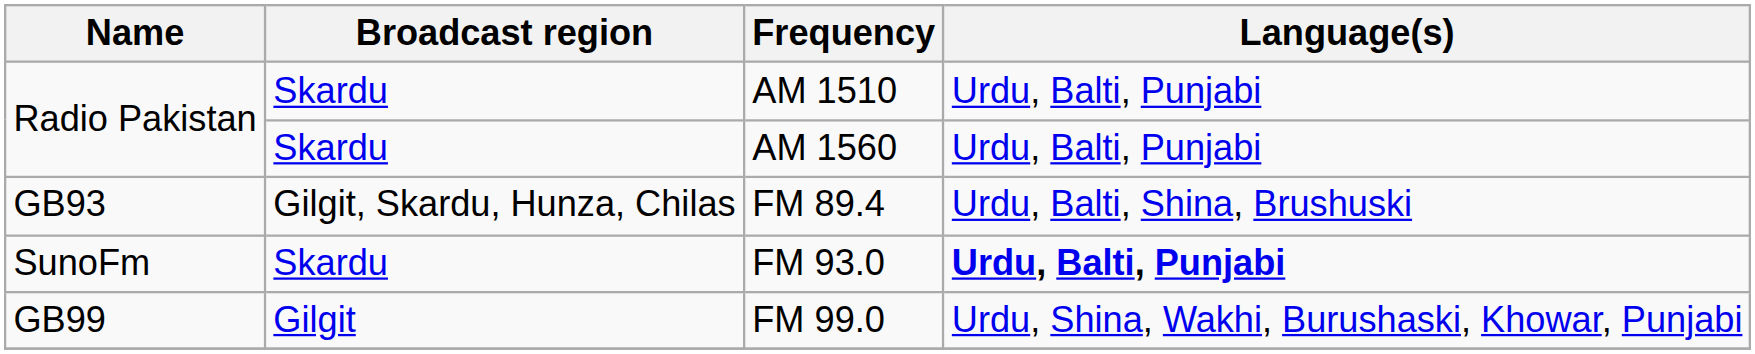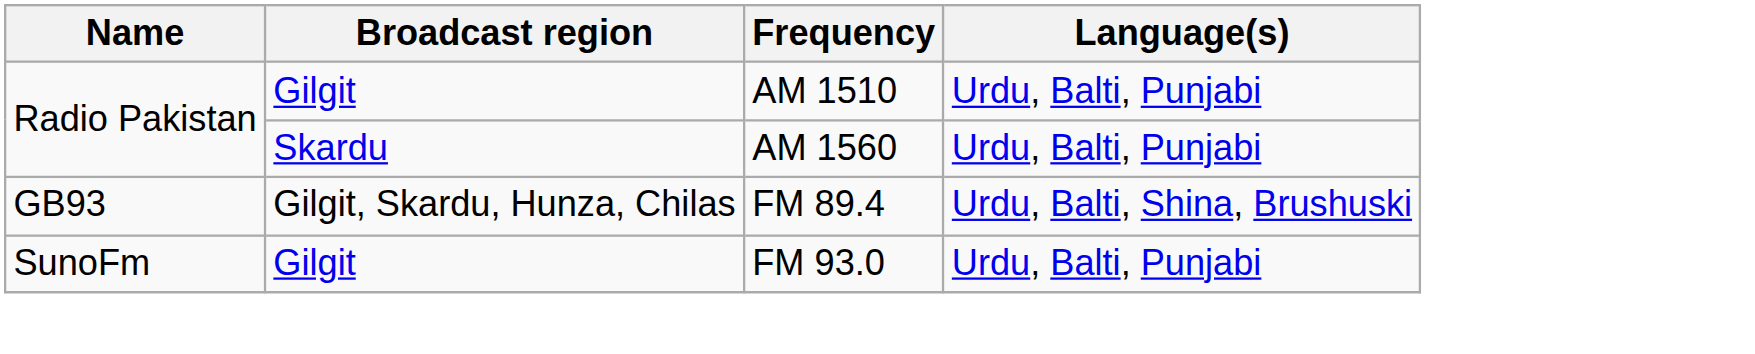AM 1510 | Broadcast region: Skardu -> Gilgit
FM 93.0 | Broadcast region: Skardu -> Gilgit
FM 93.0 | Language(s): bold -> normal
- row: GB99 | Gilgit | FM 99.0 | Urdu, Shina, Wakhi, Burushaski, Khowar, Punjabi
